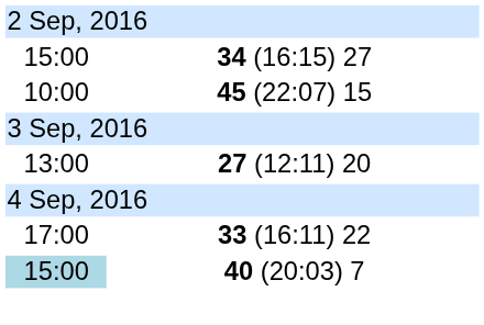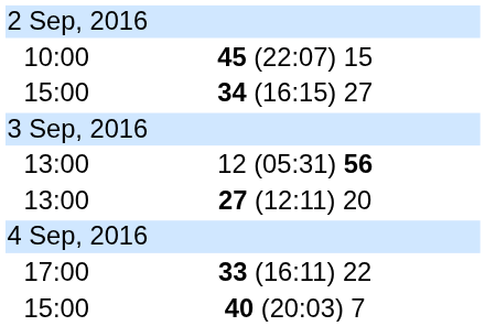rows swapped: 45 (22:07) 15 <-> 34 (16:15) 27
+ row: 13:00 | 12 (05:31) 56
40 (20:03) 7 | column 1: lightblue background -> no background
